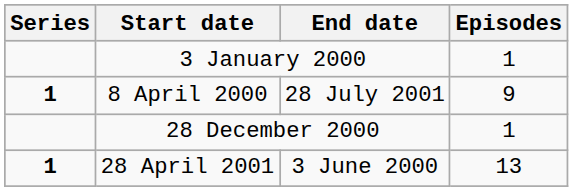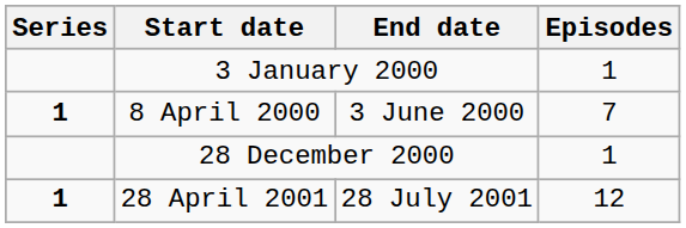8 April 2000 | End date: 28 July 2001 -> 3 June 2000
8 April 2000 | Episodes: 9 -> 7
28 April 2001 | End date: 3 June 2000 -> 28 July 2001
28 April 2001 | Episodes: 13 -> 12
